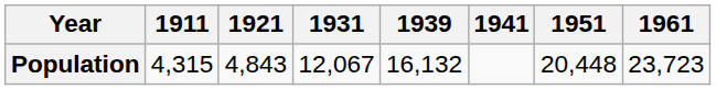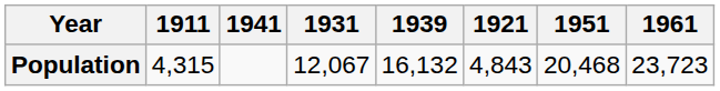columns swapped: 1921 <-> 1941
Population | 1951: 20,448 -> 20,468
